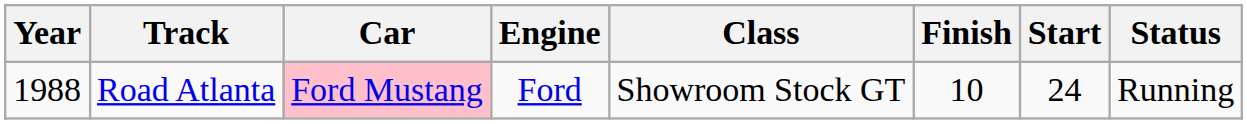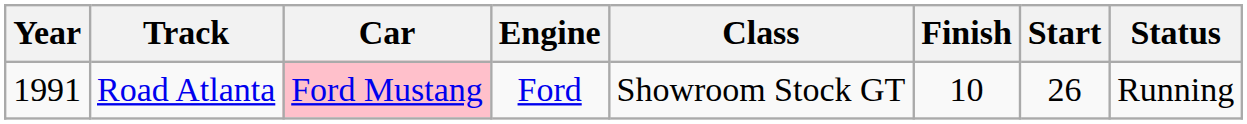Road Atlanta | Year: 1988 -> 1991
Road Atlanta | Start: 24 -> 26
